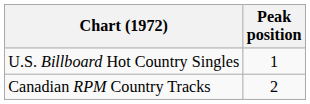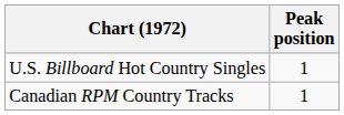Canadian RPM Country Tracks | Peak position: 2 -> 1
